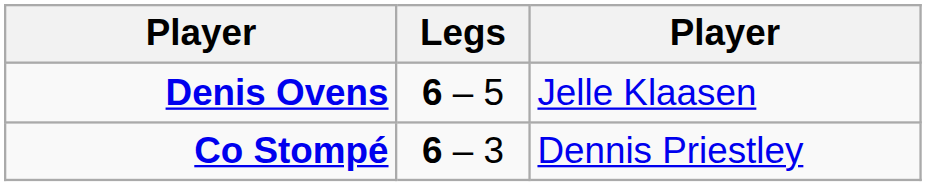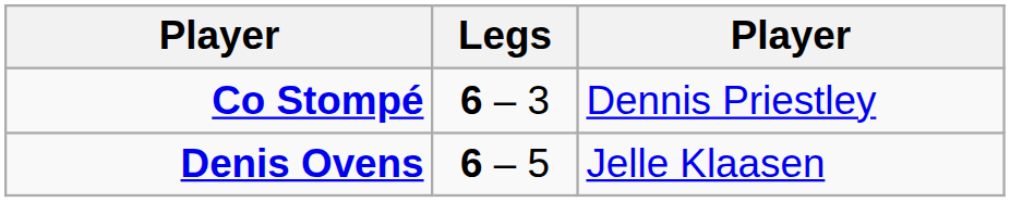rows swapped: Co Stompé <-> Denis Ovens
